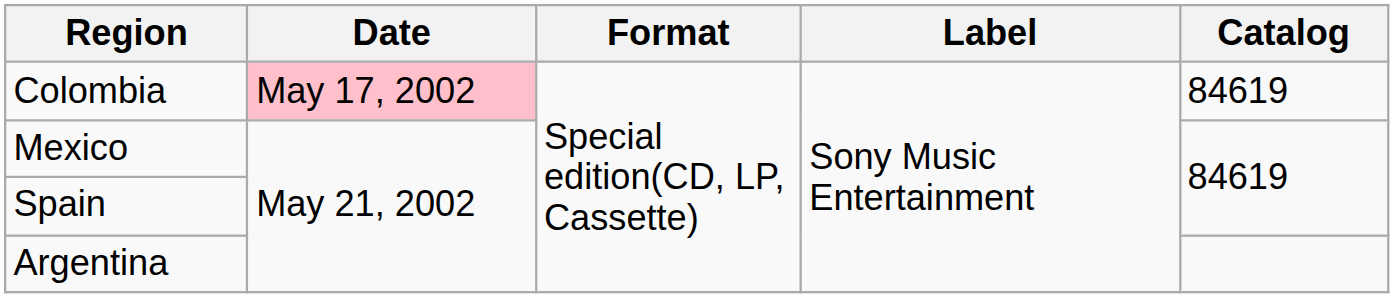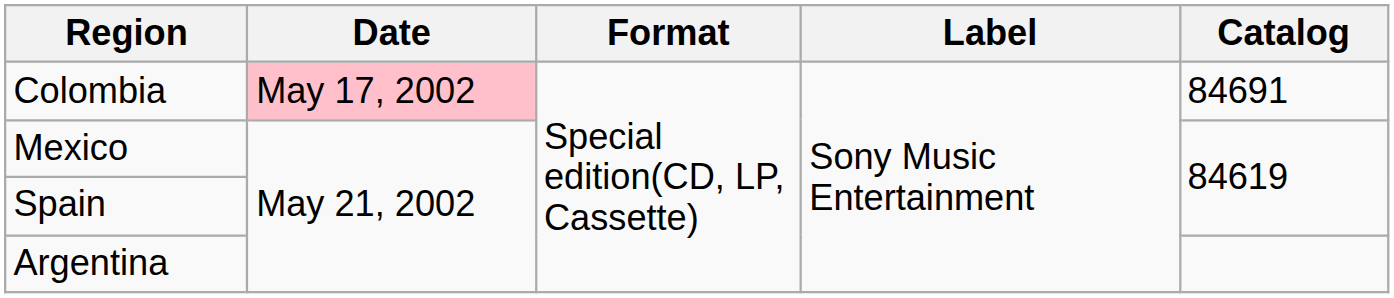Colombia | Catalog: 84619 -> 84691
